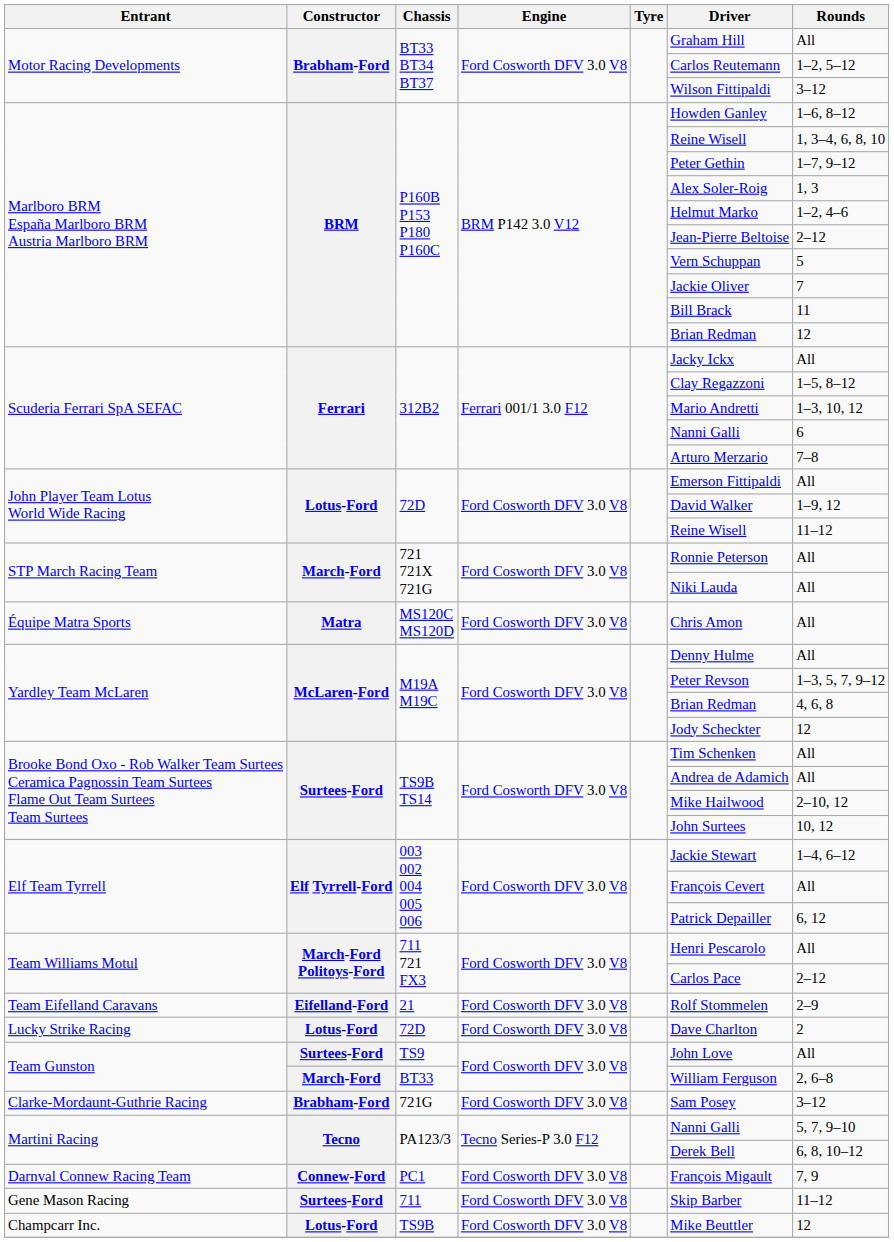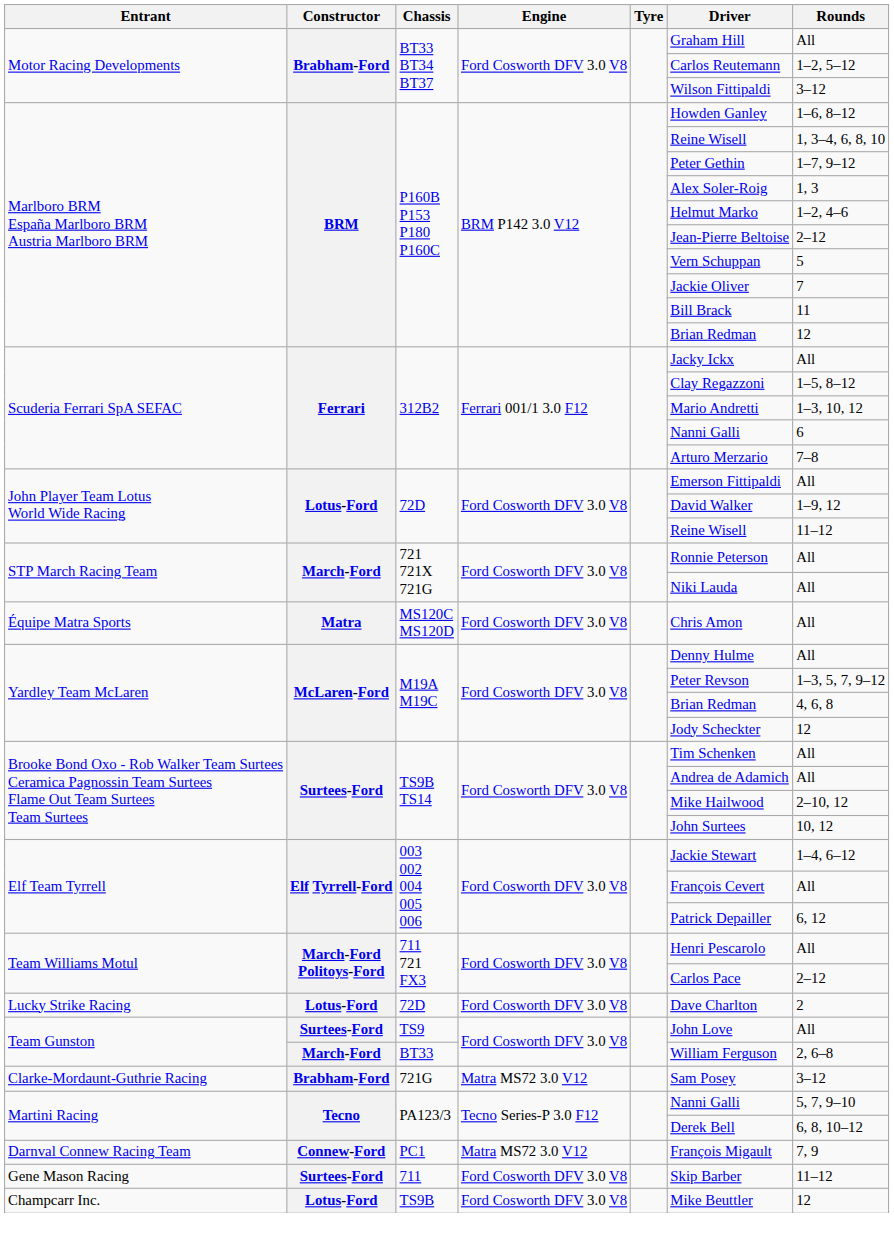- row: Team Eifelland Caravans | Eifelland-Ford | 21 | Ford Cosworth DFV 3.0 V8 | Rolf Stommelen | 2–9
Clarke-Mordaunt-Guthrie Racing | Engine: Ford Cosworth DFV 3.0 V8 -> Matra MS72 3.0 V12
Darnval Connew Racing Team | Engine: Ford Cosworth DFV 3.0 V8 -> Matra MS72 3.0 V12
